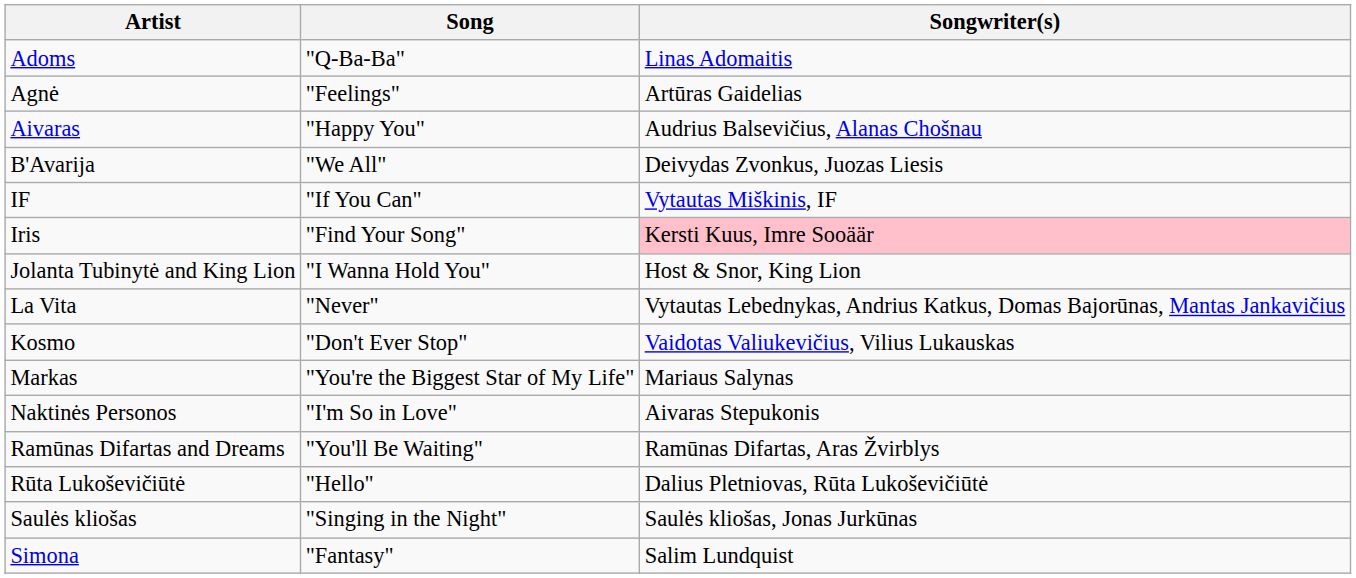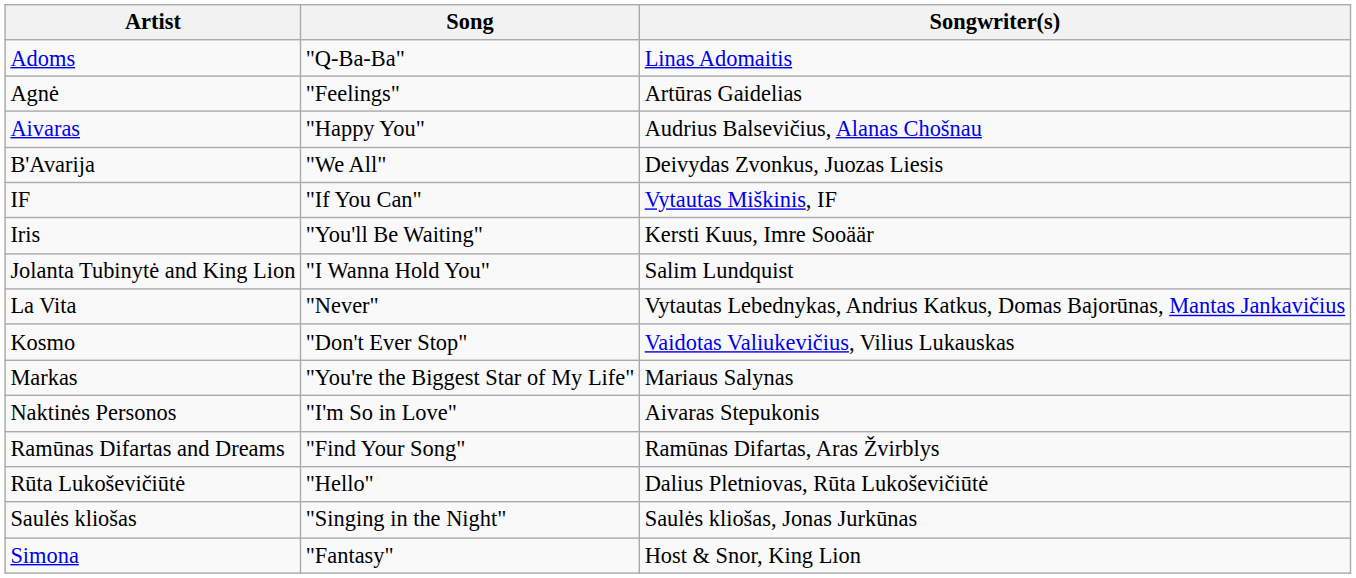Iris | Song: "Find Your Song" -> "You'll Be Waiting"
Iris | Songwriter(s): pink background -> no background
Jolanta Tubinytė and King Lion | Songwriter(s): Host & Snor, King Lion -> Salim Lundquist
Ramūnas Difartas and Dreams | Song: "You'll Be Waiting" -> "Find Your Song"
Simona | Songwriter(s): Salim Lundquist -> Host & Snor, King Lion
